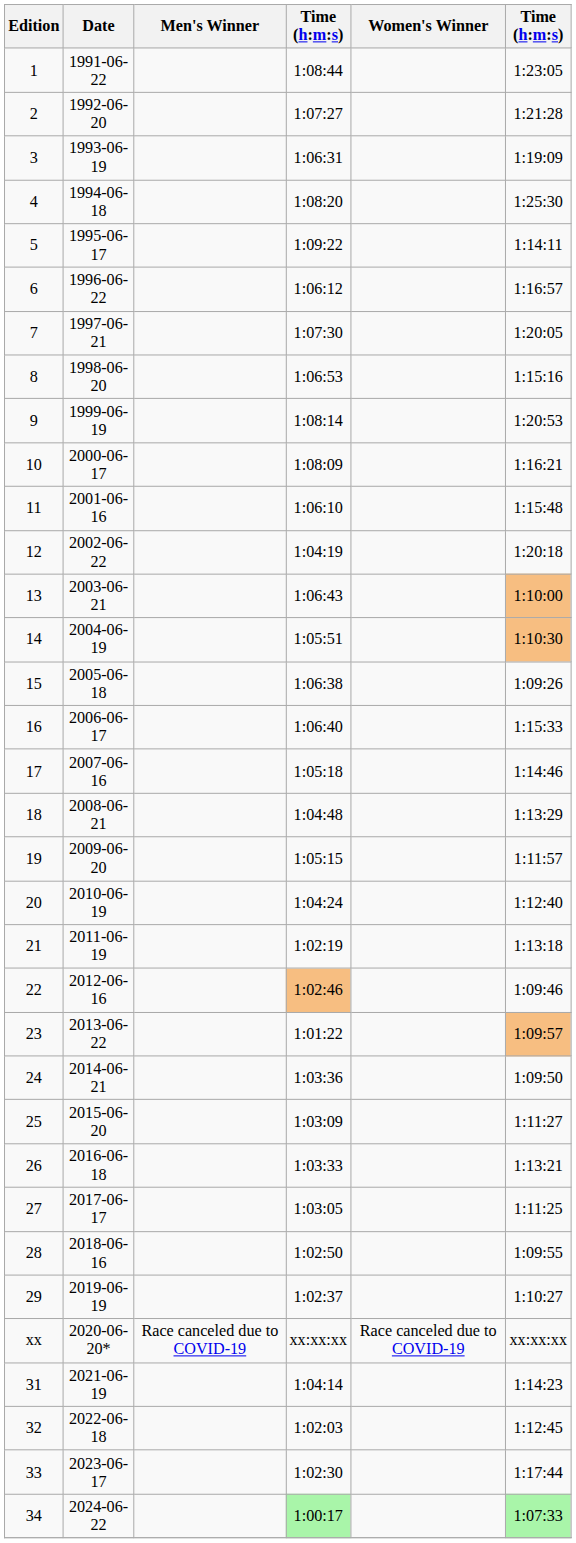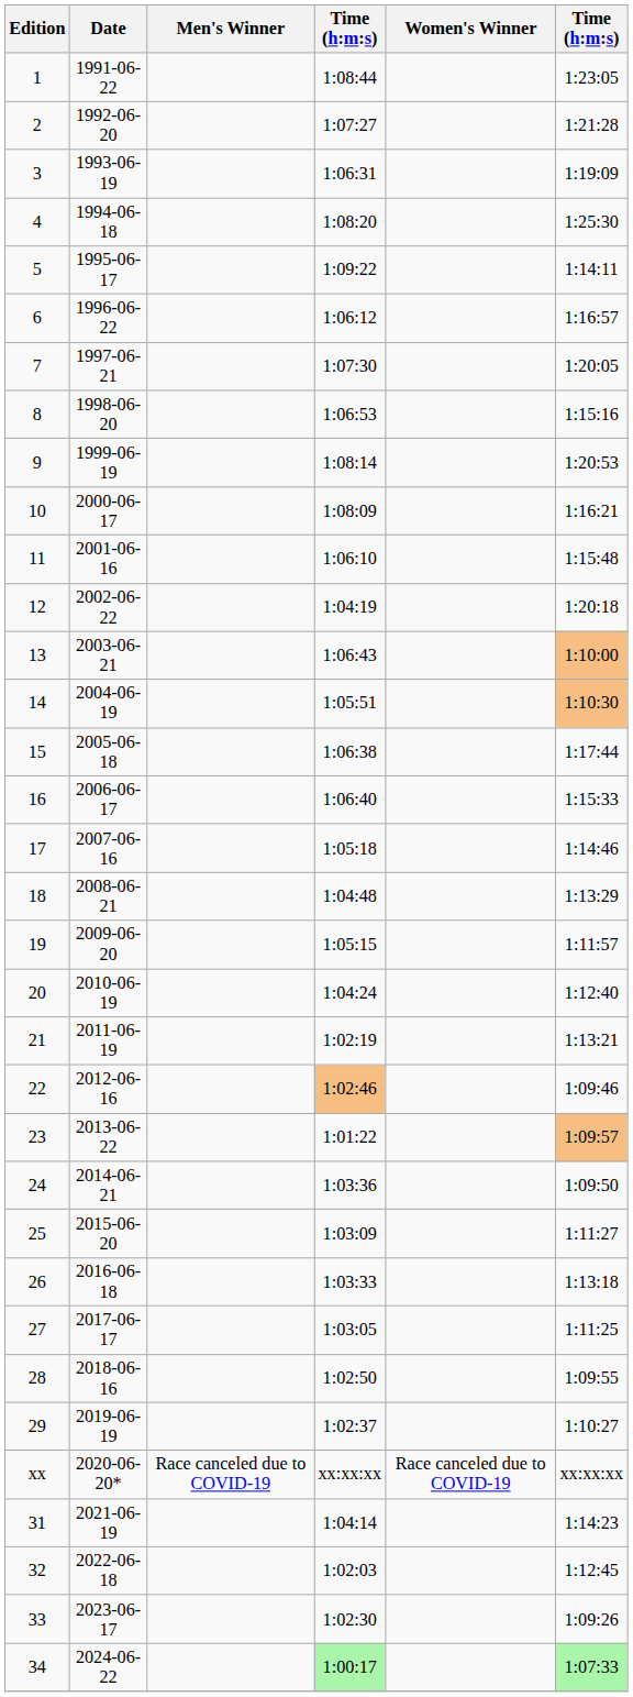15 | column 6: 1:09:26 -> 1:17:44
21 | column 6: 1:13:18 -> 1:13:21
26 | column 6: 1:13:21 -> 1:13:18
33 | column 6: 1:17:44 -> 1:09:26
